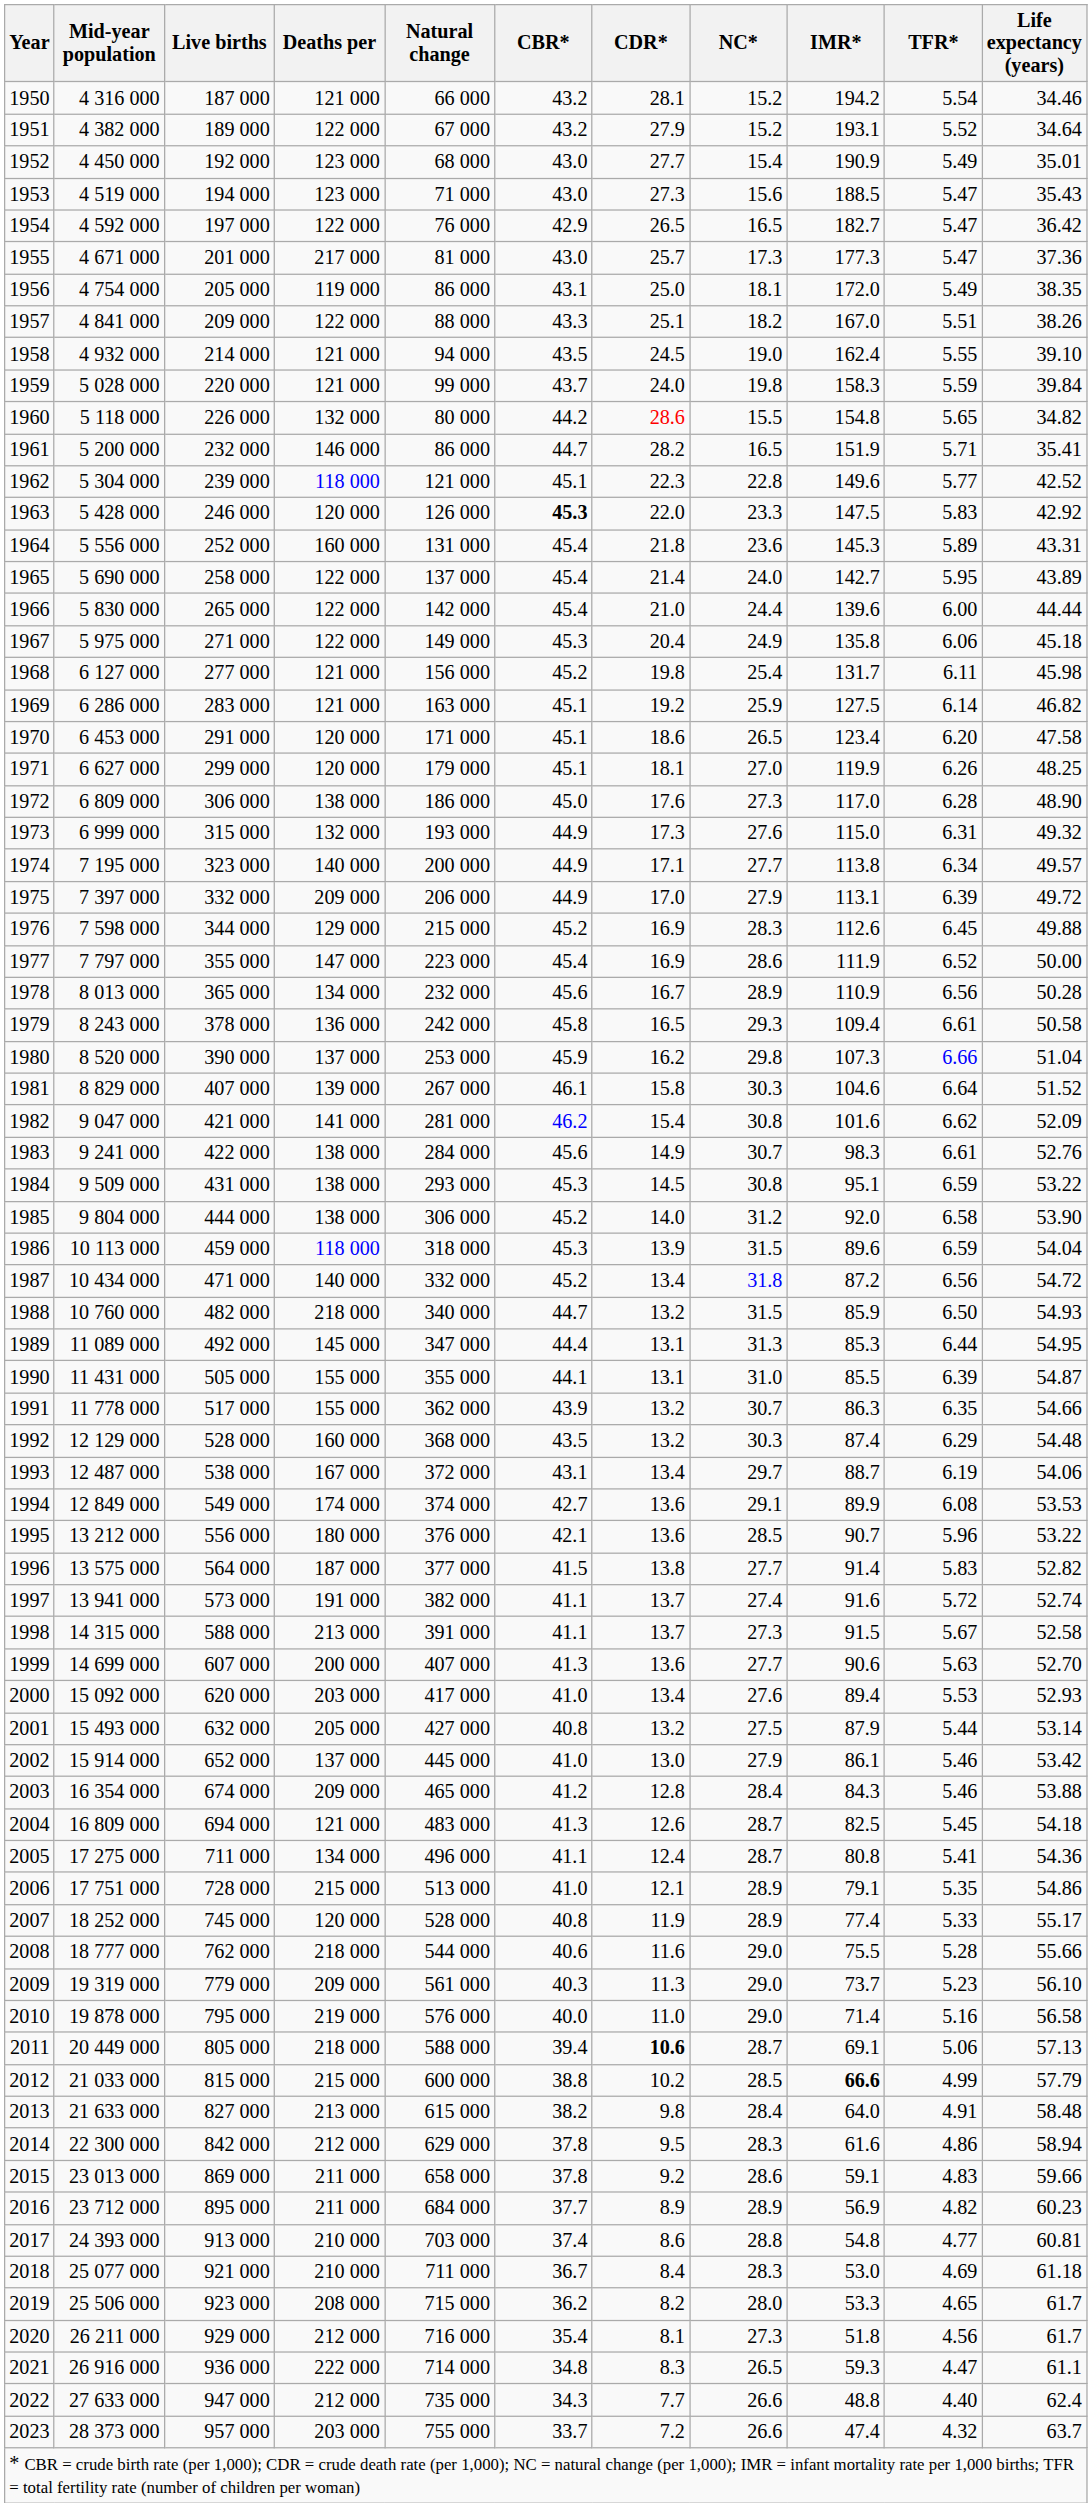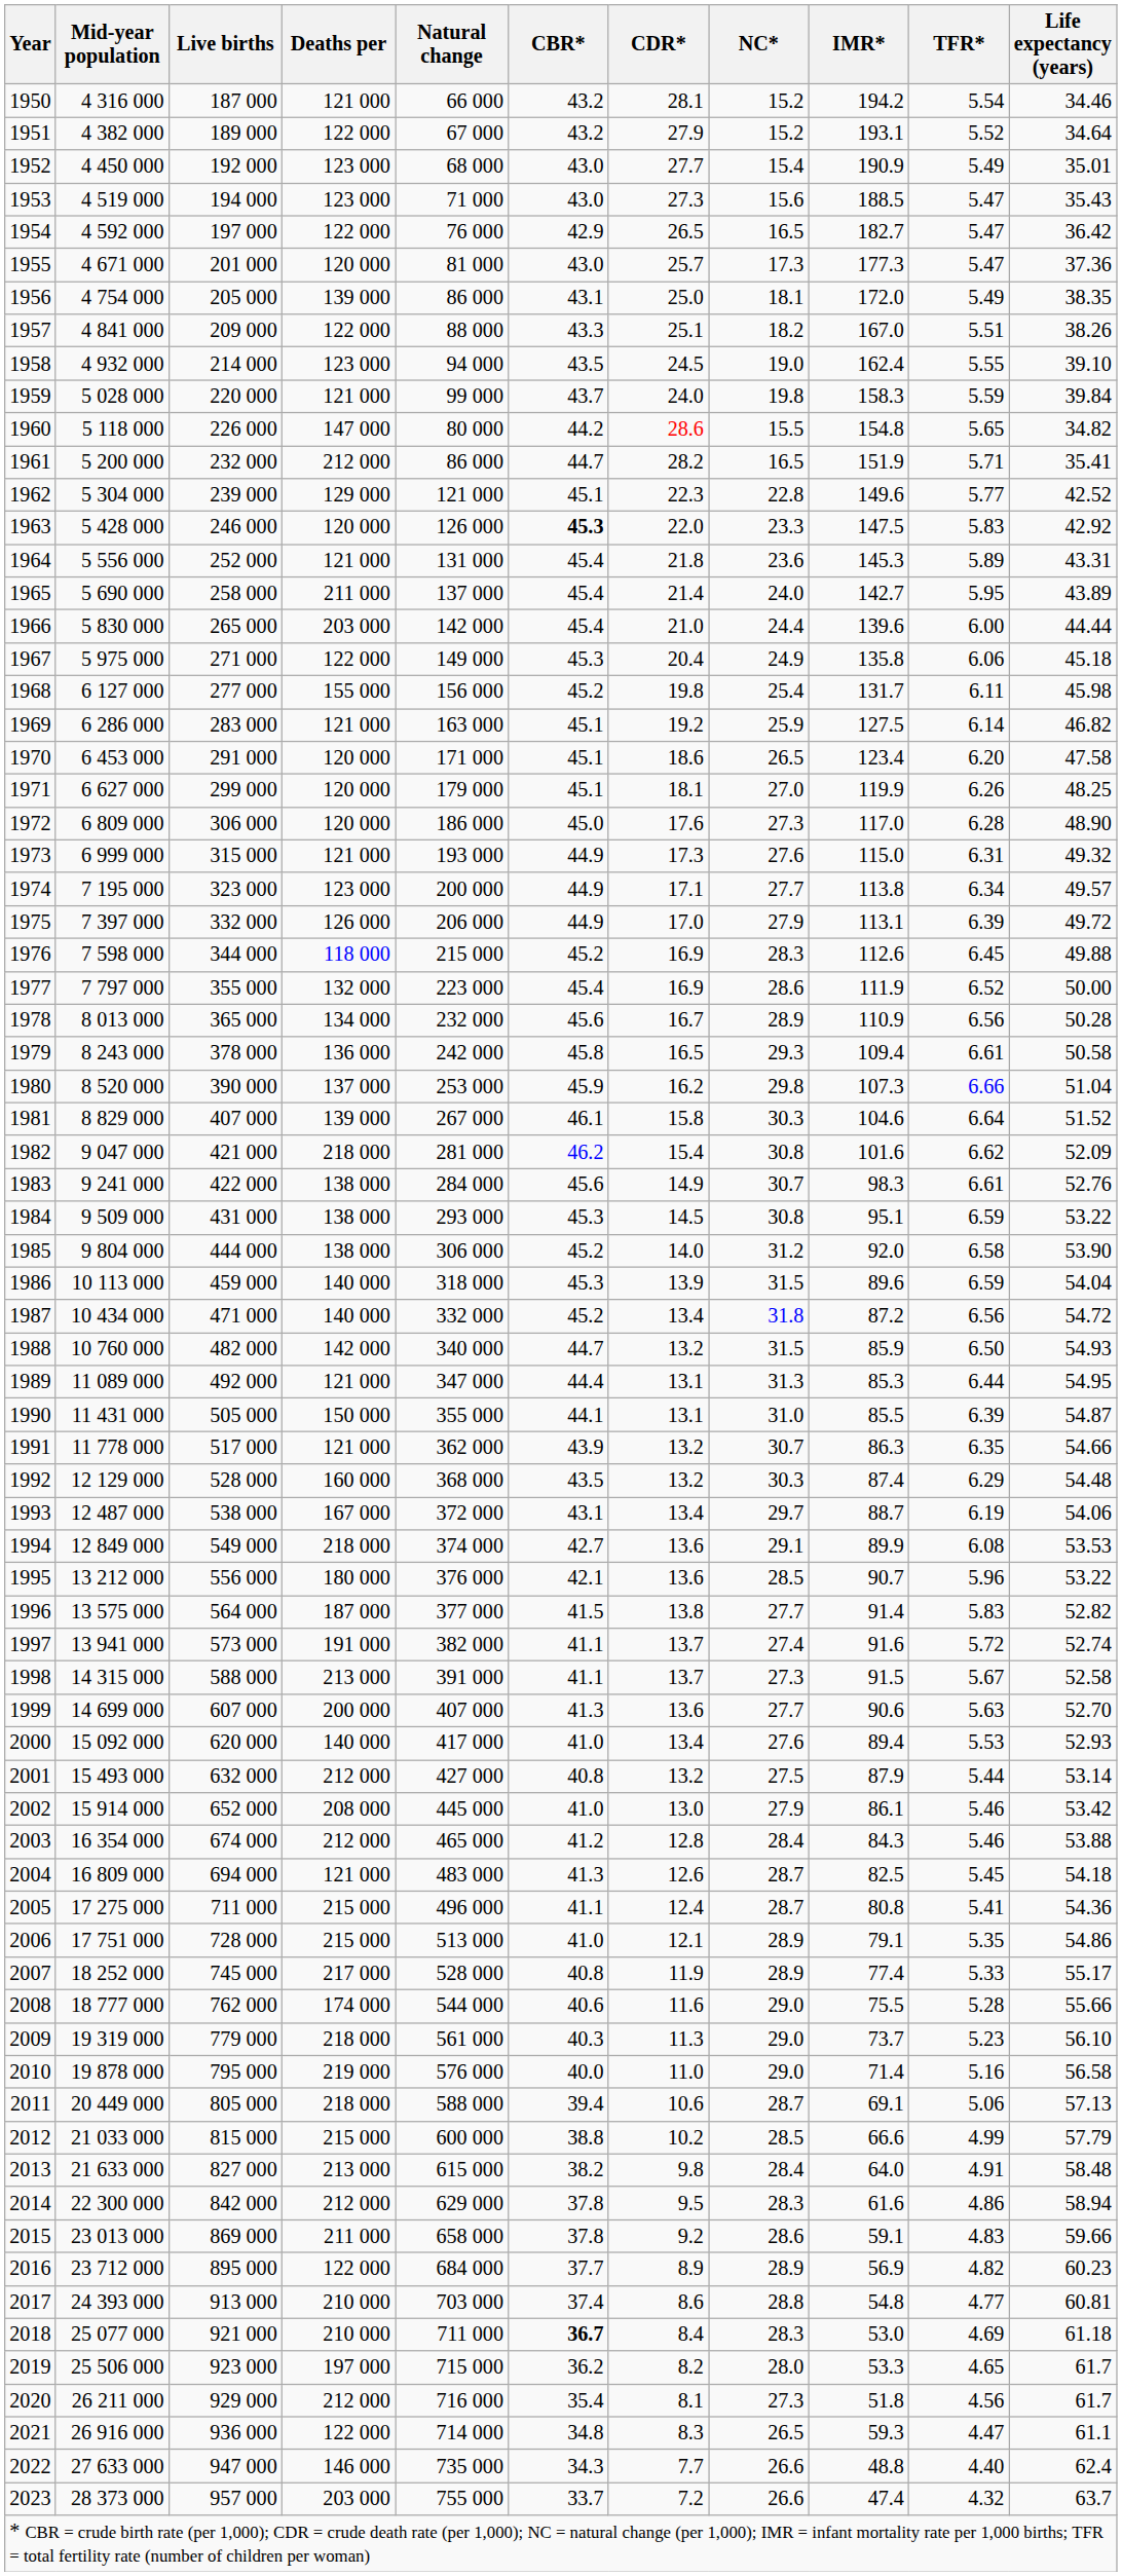1955 | Deaths per: 217 000 -> 120 000
1956 | Deaths per: 119 000 -> 139 000
1958 | Deaths per: 121 000 -> 123 000
1960 | Deaths per: 132 000 -> 147 000
1961 | Deaths per: 146 000 -> 212 000
1962 | Deaths per: 118 000 -> 129 000
1964 | Deaths per: 160 000 -> 121 000
1965 | Deaths per: 122 000 -> 211 000
1966 | Deaths per: 122 000 -> 203 000
1968 | Deaths per: 121 000 -> 155 000
1972 | Deaths per: 138 000 -> 120 000
1973 | Deaths per: 132 000 -> 121 000
1974 | Deaths per: 140 000 -> 123 000
1975 | Deaths per: 209 000 -> 126 000
1976 | Deaths per: 129 000 -> 118 000
1977 | Deaths per: 147 000 -> 132 000
1982 | Deaths per: 141 000 -> 218 000
1986 | Deaths per: 118 000 -> 140 000
1988 | Deaths per: 218 000 -> 142 000
1989 | Deaths per: 145 000 -> 121 000
1990 | Deaths per: 155 000 -> 150 000
1991 | Deaths per: 155 000 -> 121 000
1994 | Deaths per: 174 000 -> 218 000
2000 | Deaths per: 203 000 -> 140 000
2001 | Deaths per: 205 000 -> 212 000
2002 | Deaths per: 137 000 -> 208 000
2003 | Deaths per: 209 000 -> 212 000
2005 | Deaths per: 134 000 -> 215 000
2007 | Deaths per: 120 000 -> 217 000
2008 | Deaths per: 218 000 -> 174 000
2009 | Deaths per: 209 000 -> 218 000
2011 | CDR*: bold -> normal
2012 | IMR*: bold -> normal
2016 | Deaths per: 211 000 -> 122 000
2018 | CBR*: normal -> bold
2019 | Deaths per: 208 000 -> 197 000
2021 | Deaths per: 222 000 -> 122 000
2022 | Deaths per: 212 000 -> 146 000
